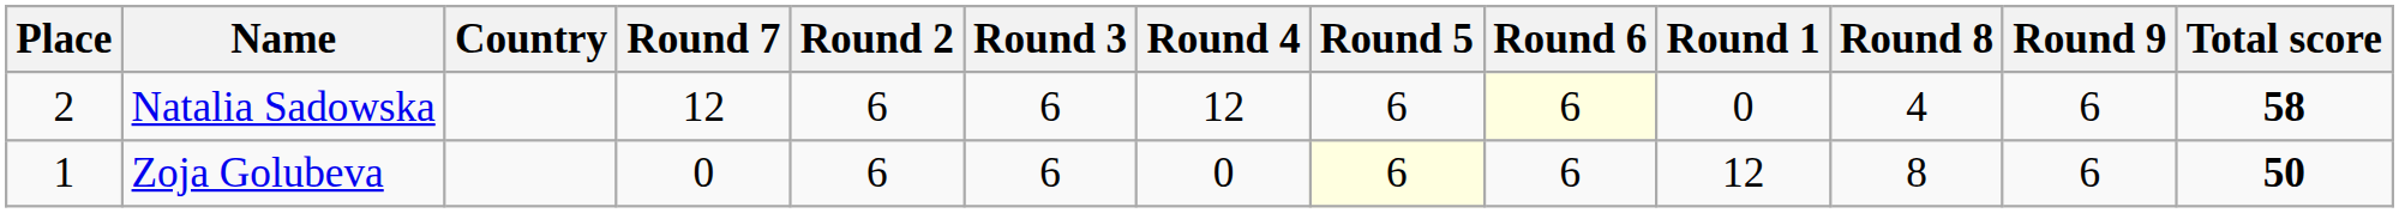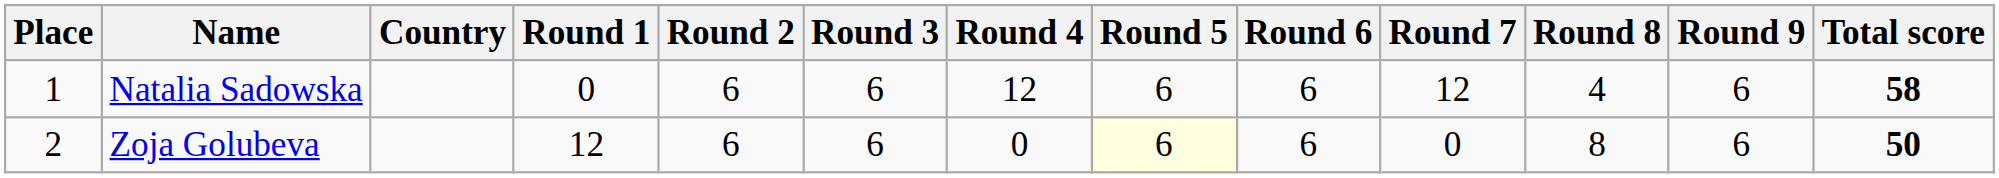columns swapped: Round 1 <-> Round 7
Natalia Sadowska | Place: 2 -> 1
Natalia Sadowska | Round 6: lightyellow background -> no background
Zoja Golubeva | Place: 1 -> 2
